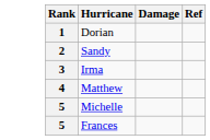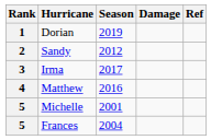+ column: Season | 2019 | 2012 | 2017 | 2016 | 2001 | 2004
